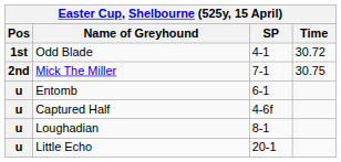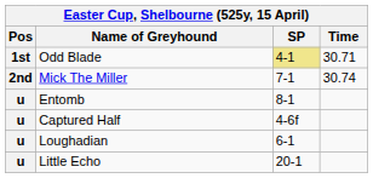Odd Blade | SP: no background -> khaki background
Odd Blade | Time: 30.72 -> 30.71
Mick The Miller | Time: 30.75 -> 30.74
Entomb | SP: 6-1 -> 8-1
Loughadian | SP: 8-1 -> 6-1
